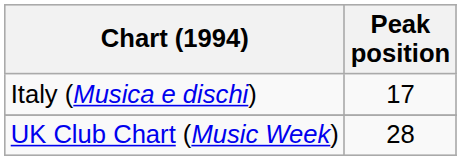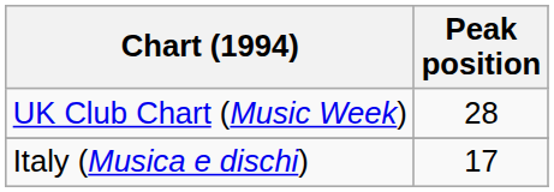rows swapped: Italy (Musica e dischi) <-> UK Club Chart (Music Week)
